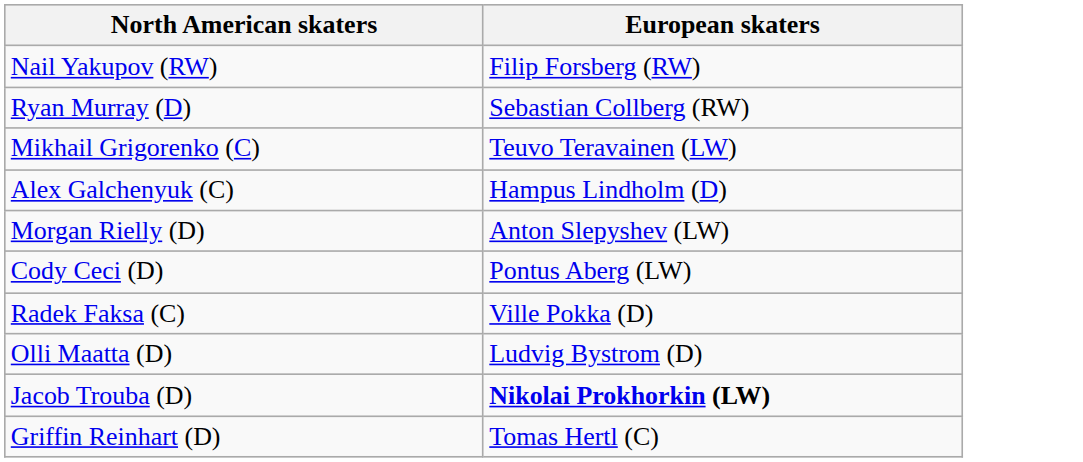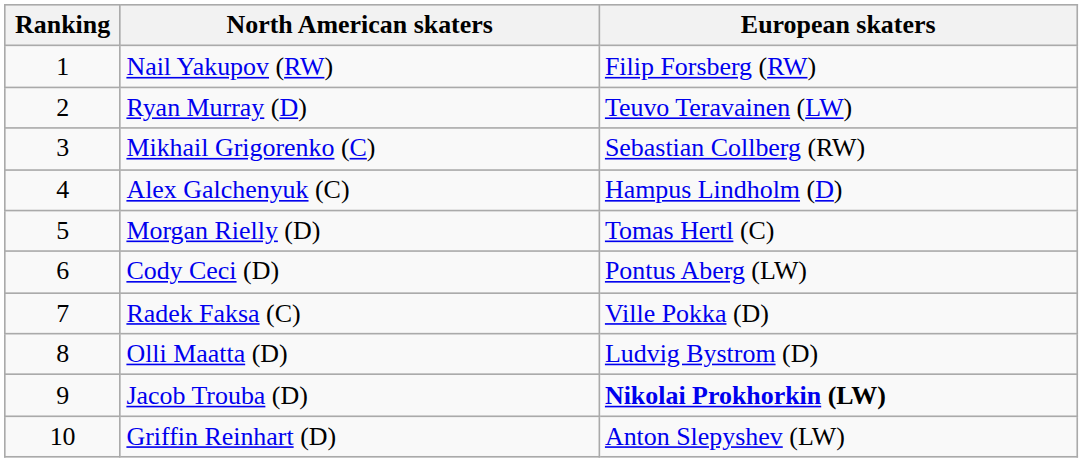+ column: Ranking | 1 | 2 | 3 | 4 | 5 | 6 | 7 | 8 | 9 | 10
Ryan Murray (D) | European skaters: Sebastian Collberg (RW) -> Teuvo Teravainen (LW)
Mikhail Grigorenko (C) | European skaters: Teuvo Teravainen (LW) -> Sebastian Collberg (RW)
Morgan Rielly (D) | European skaters: Anton Slepyshev (LW) -> Tomas Hertl (C)
Griffin Reinhart (D) | European skaters: Tomas Hertl (C) -> Anton Slepyshev (LW)
